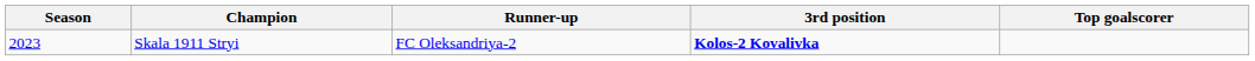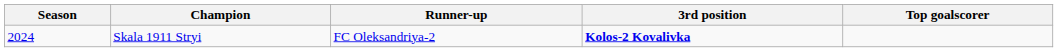Skala 1911 Stryi | Season: 2023 -> 2024
